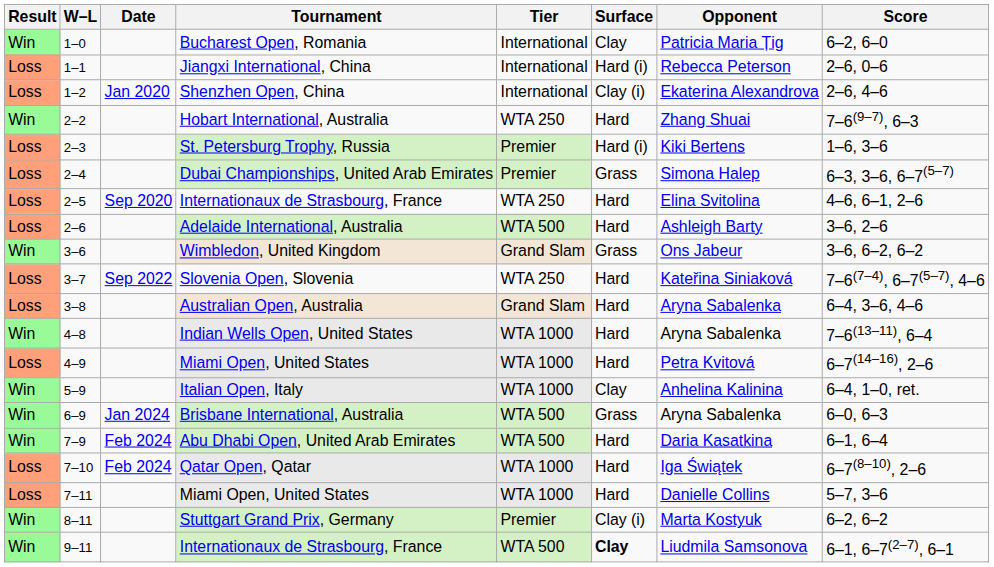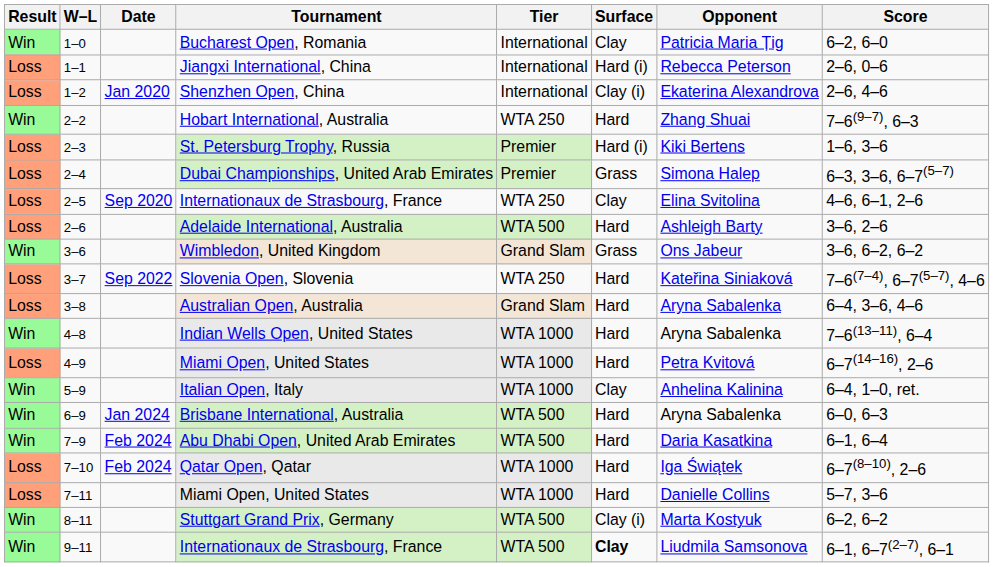2–5 / Internationaux de Strasbourg, France | Surface: Hard -> Clay
Brisbane International, Australia | Surface: Grass -> Hard
Stuttgart Grand Prix, Germany | Tier: Premier -> WTA 500
